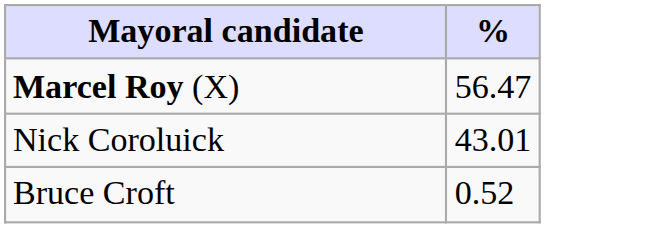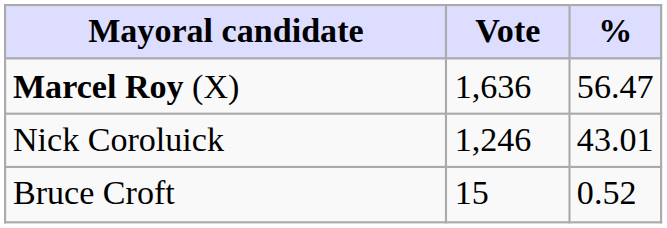+ column: Vote | 1,636 | 1,246 | 15
